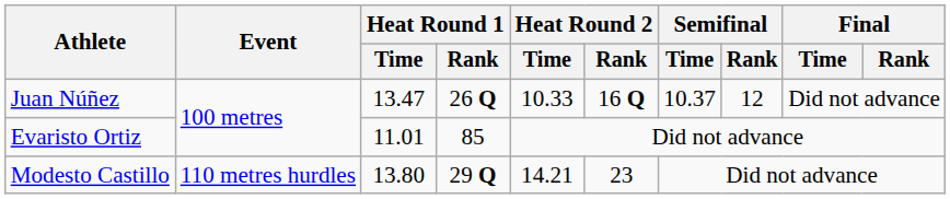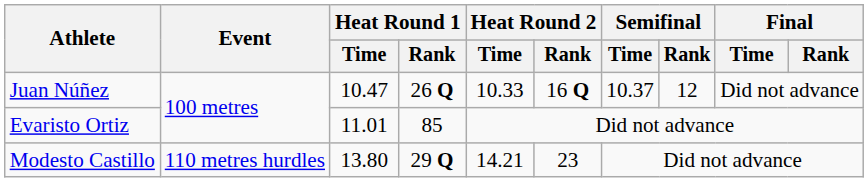Juan Núñez | Heat Round 1 / Time: 13.47 -> 10.47
